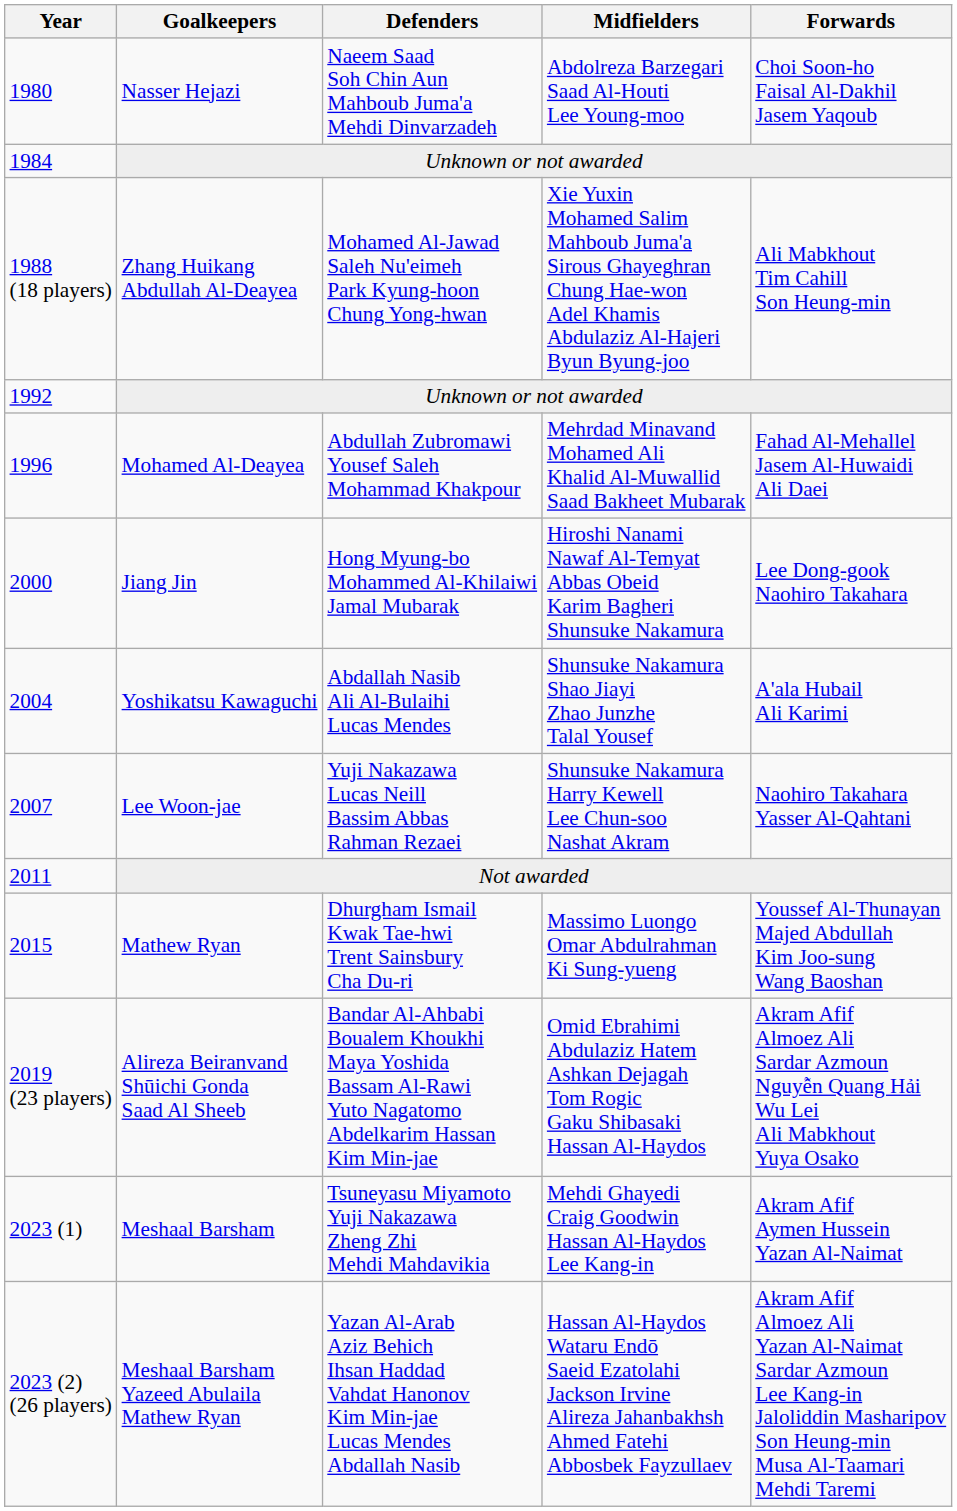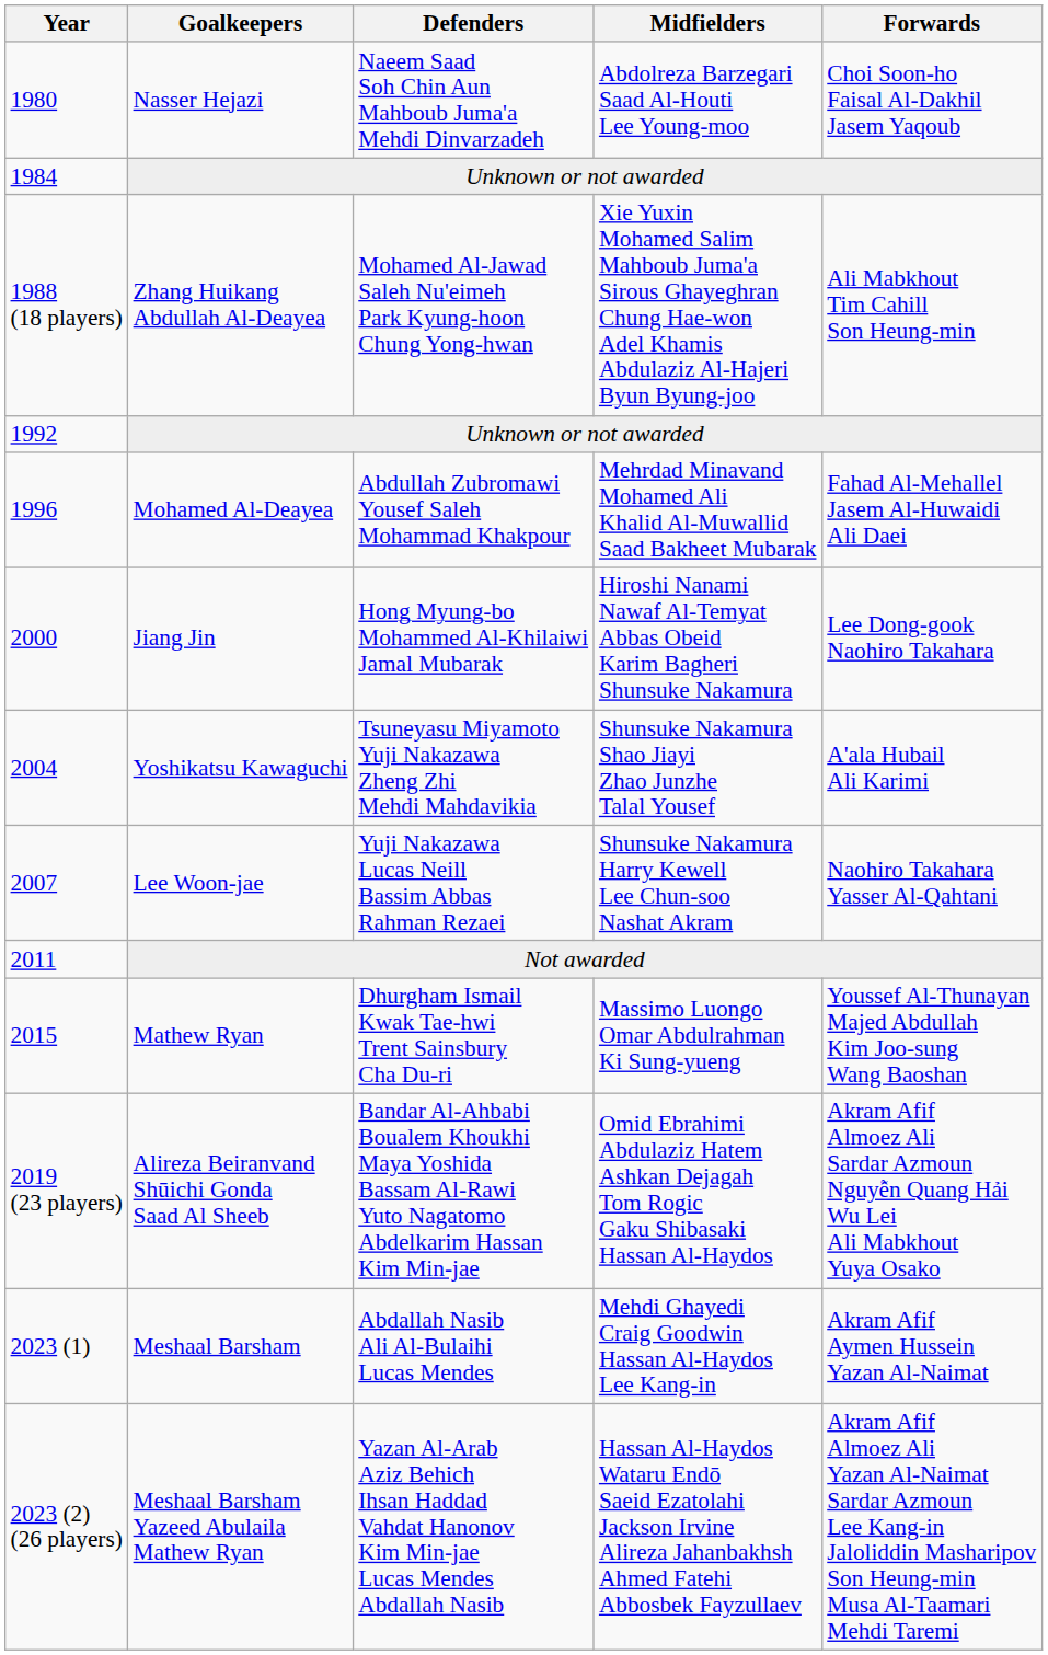Yoshikatsu Kawaguchi | Defenders: Abdallah Nasib Ali Al-Bulaihi Lucas Mendes -> Tsuneyasu Miyamoto Yuji Nakazawa Zheng Zhi Mehdi Mahdavikia
Meshaal Barsham | Defenders: Tsuneyasu Miyamoto Yuji Nakazawa Zheng Zhi Mehdi Mahdavikia -> Abdallah Nasib Ali Al-Bulaihi Lucas Mendes
